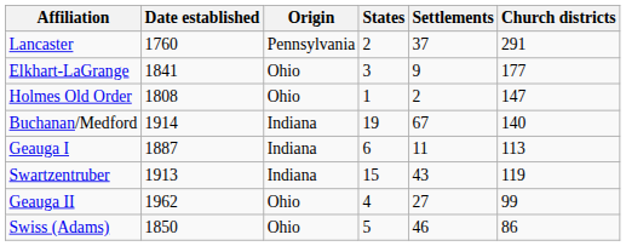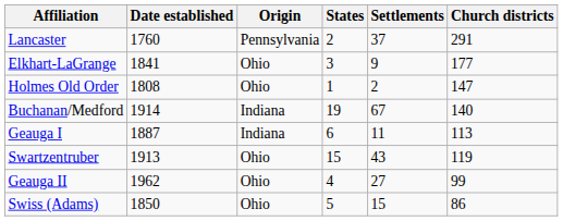Swartzentruber | Origin: Indiana -> Ohio
Swiss (Adams) | Settlements: 46 -> 15
